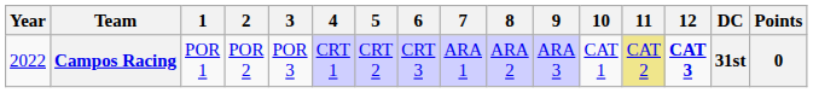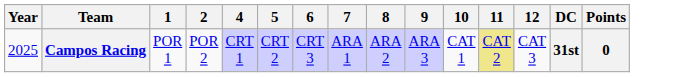- column: 3 | POR 3
Campos Racing | Year: 2022 -> 2025
Campos Racing | 12: bold -> normal
